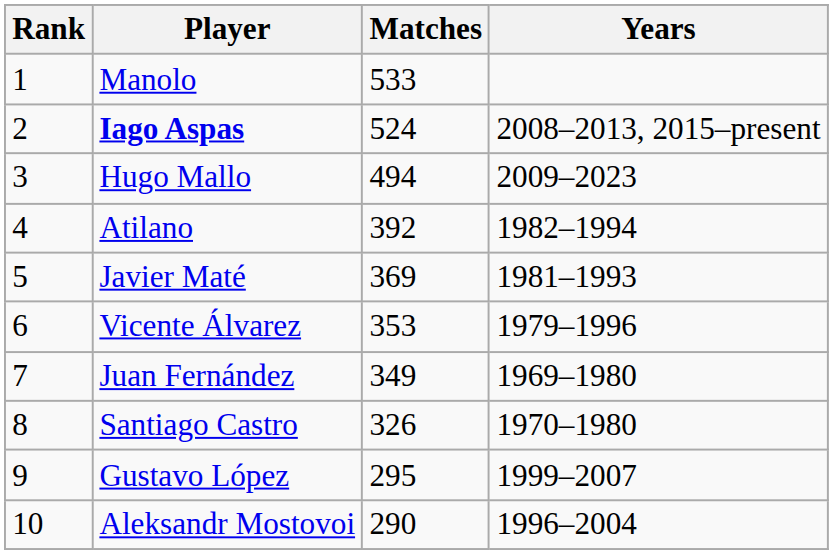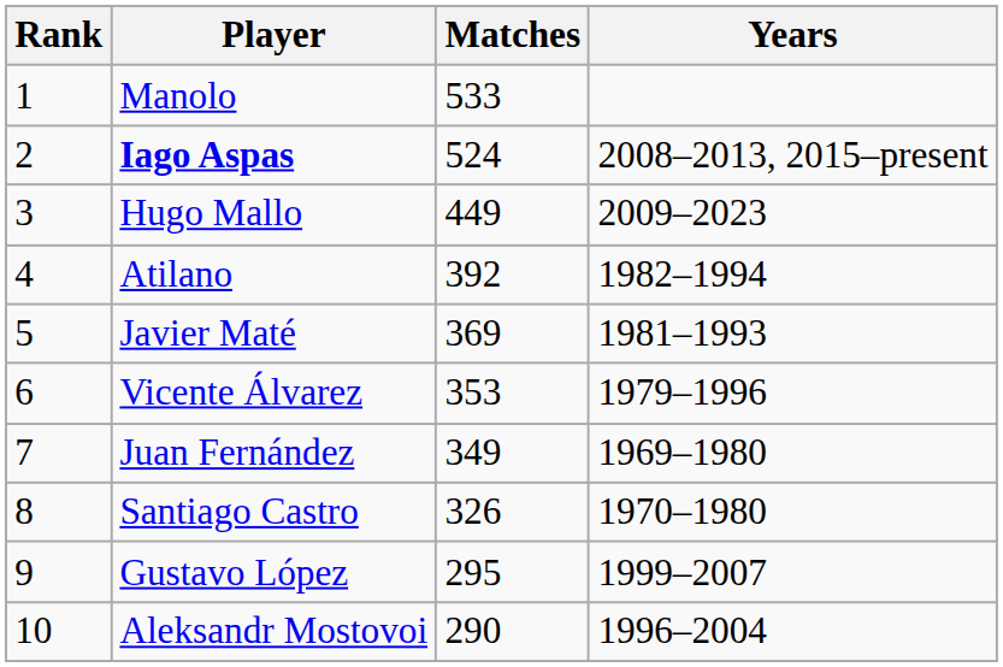Hugo Mallo | Matches: 494 -> 449
